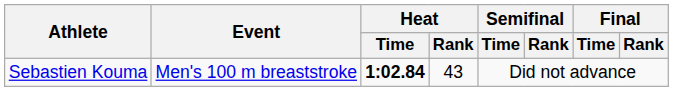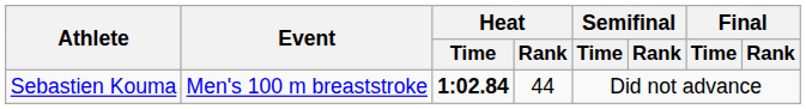Sebastien Kouma | Heat / Rank: 43 -> 44
